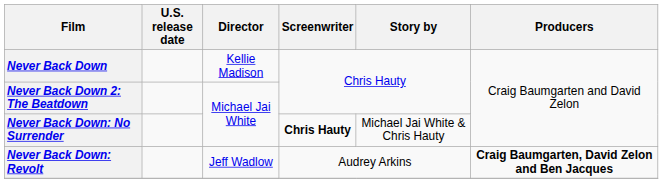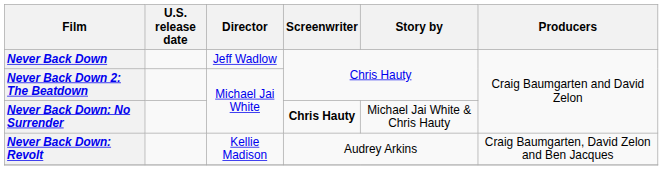Never Back Down | Director: Kellie Madison -> Jeff Wadlow
Never Back Down: Revolt | Director: Jeff Wadlow -> Kellie Madison
Never Back Down: Revolt | Producers: bold -> normal
